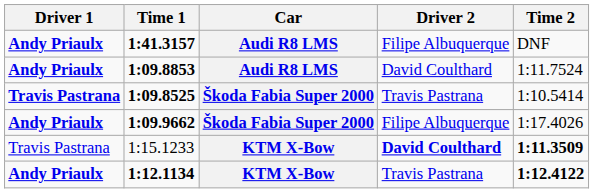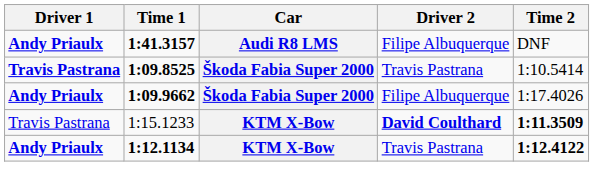- row: Andy Priaulx | 1:09.8853 | Audi R8 LMS | David Coulthard | 1:11.7524
